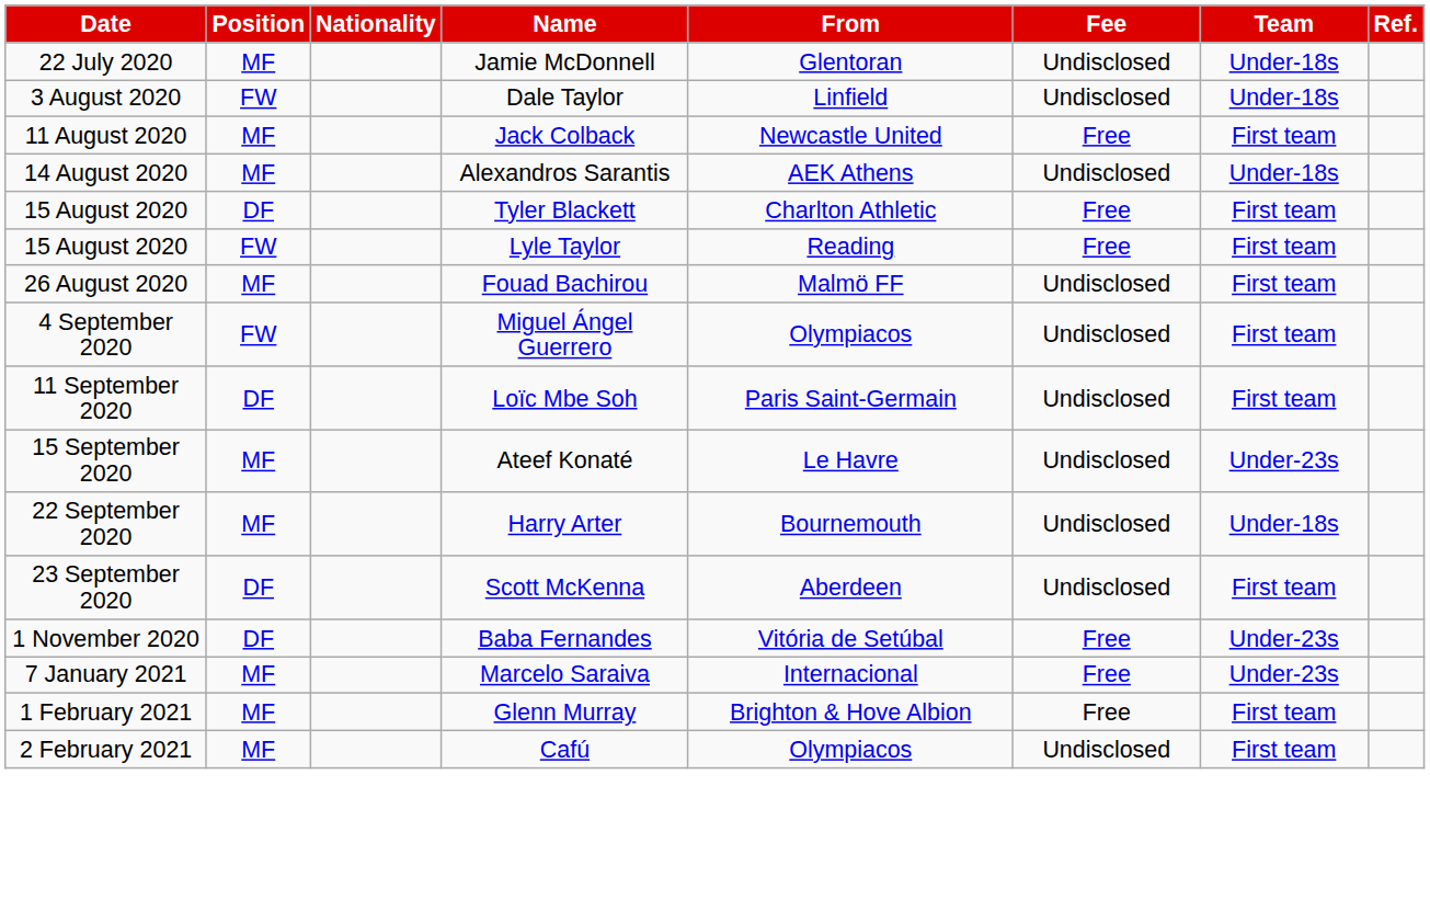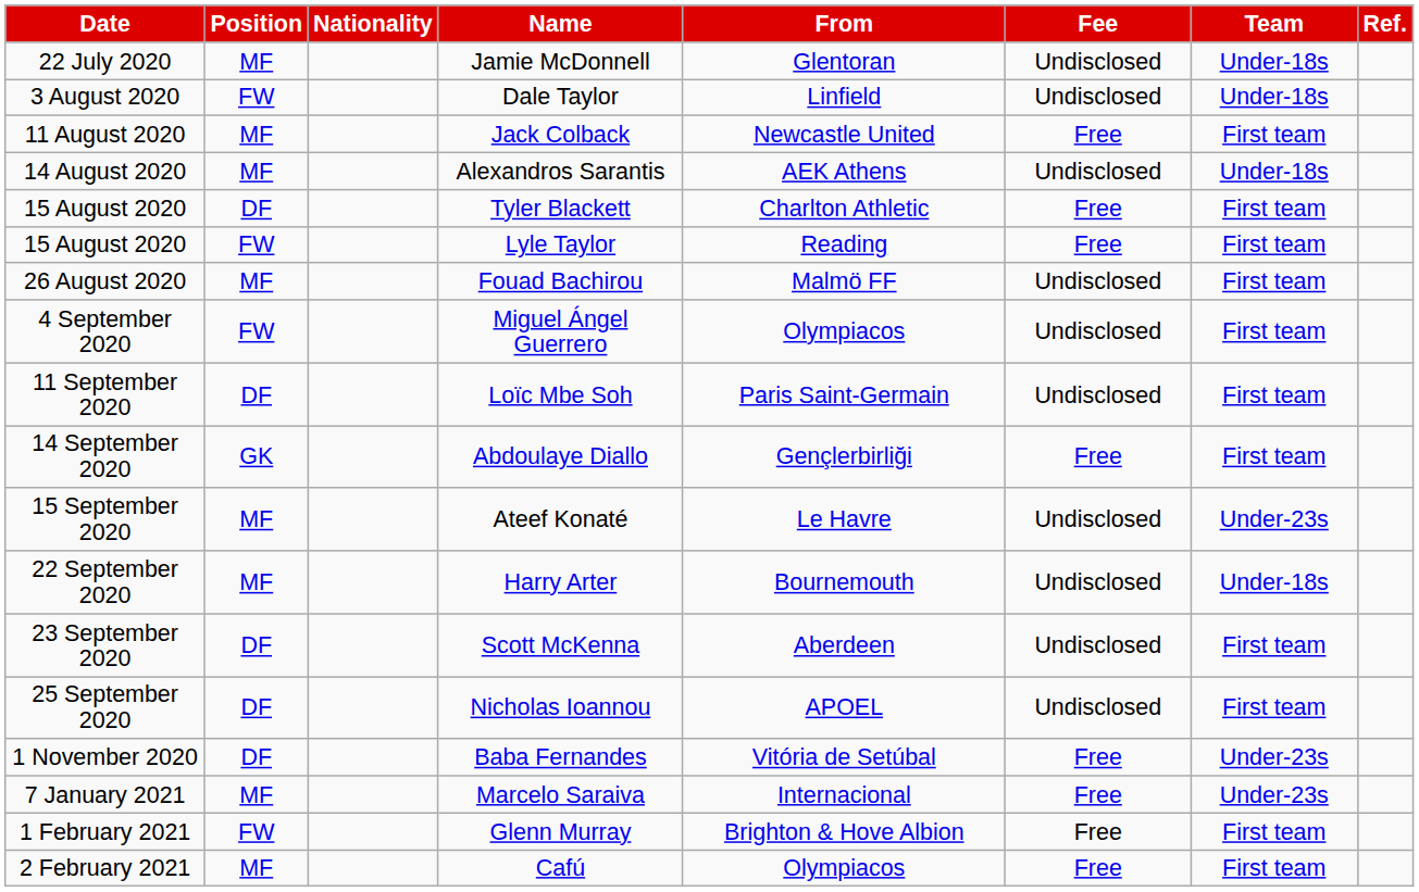+ row: 14 September 2020 | GK | Abdoulaye Diallo | Gençlerbirliği | Free | First team
+ row: 25 September 2020 | DF | Nicholas Ioannou | APOEL | Undisclosed | First team
Glenn Murray | Position: MF -> FW
Cafú | Fee: Undisclosed -> Free
